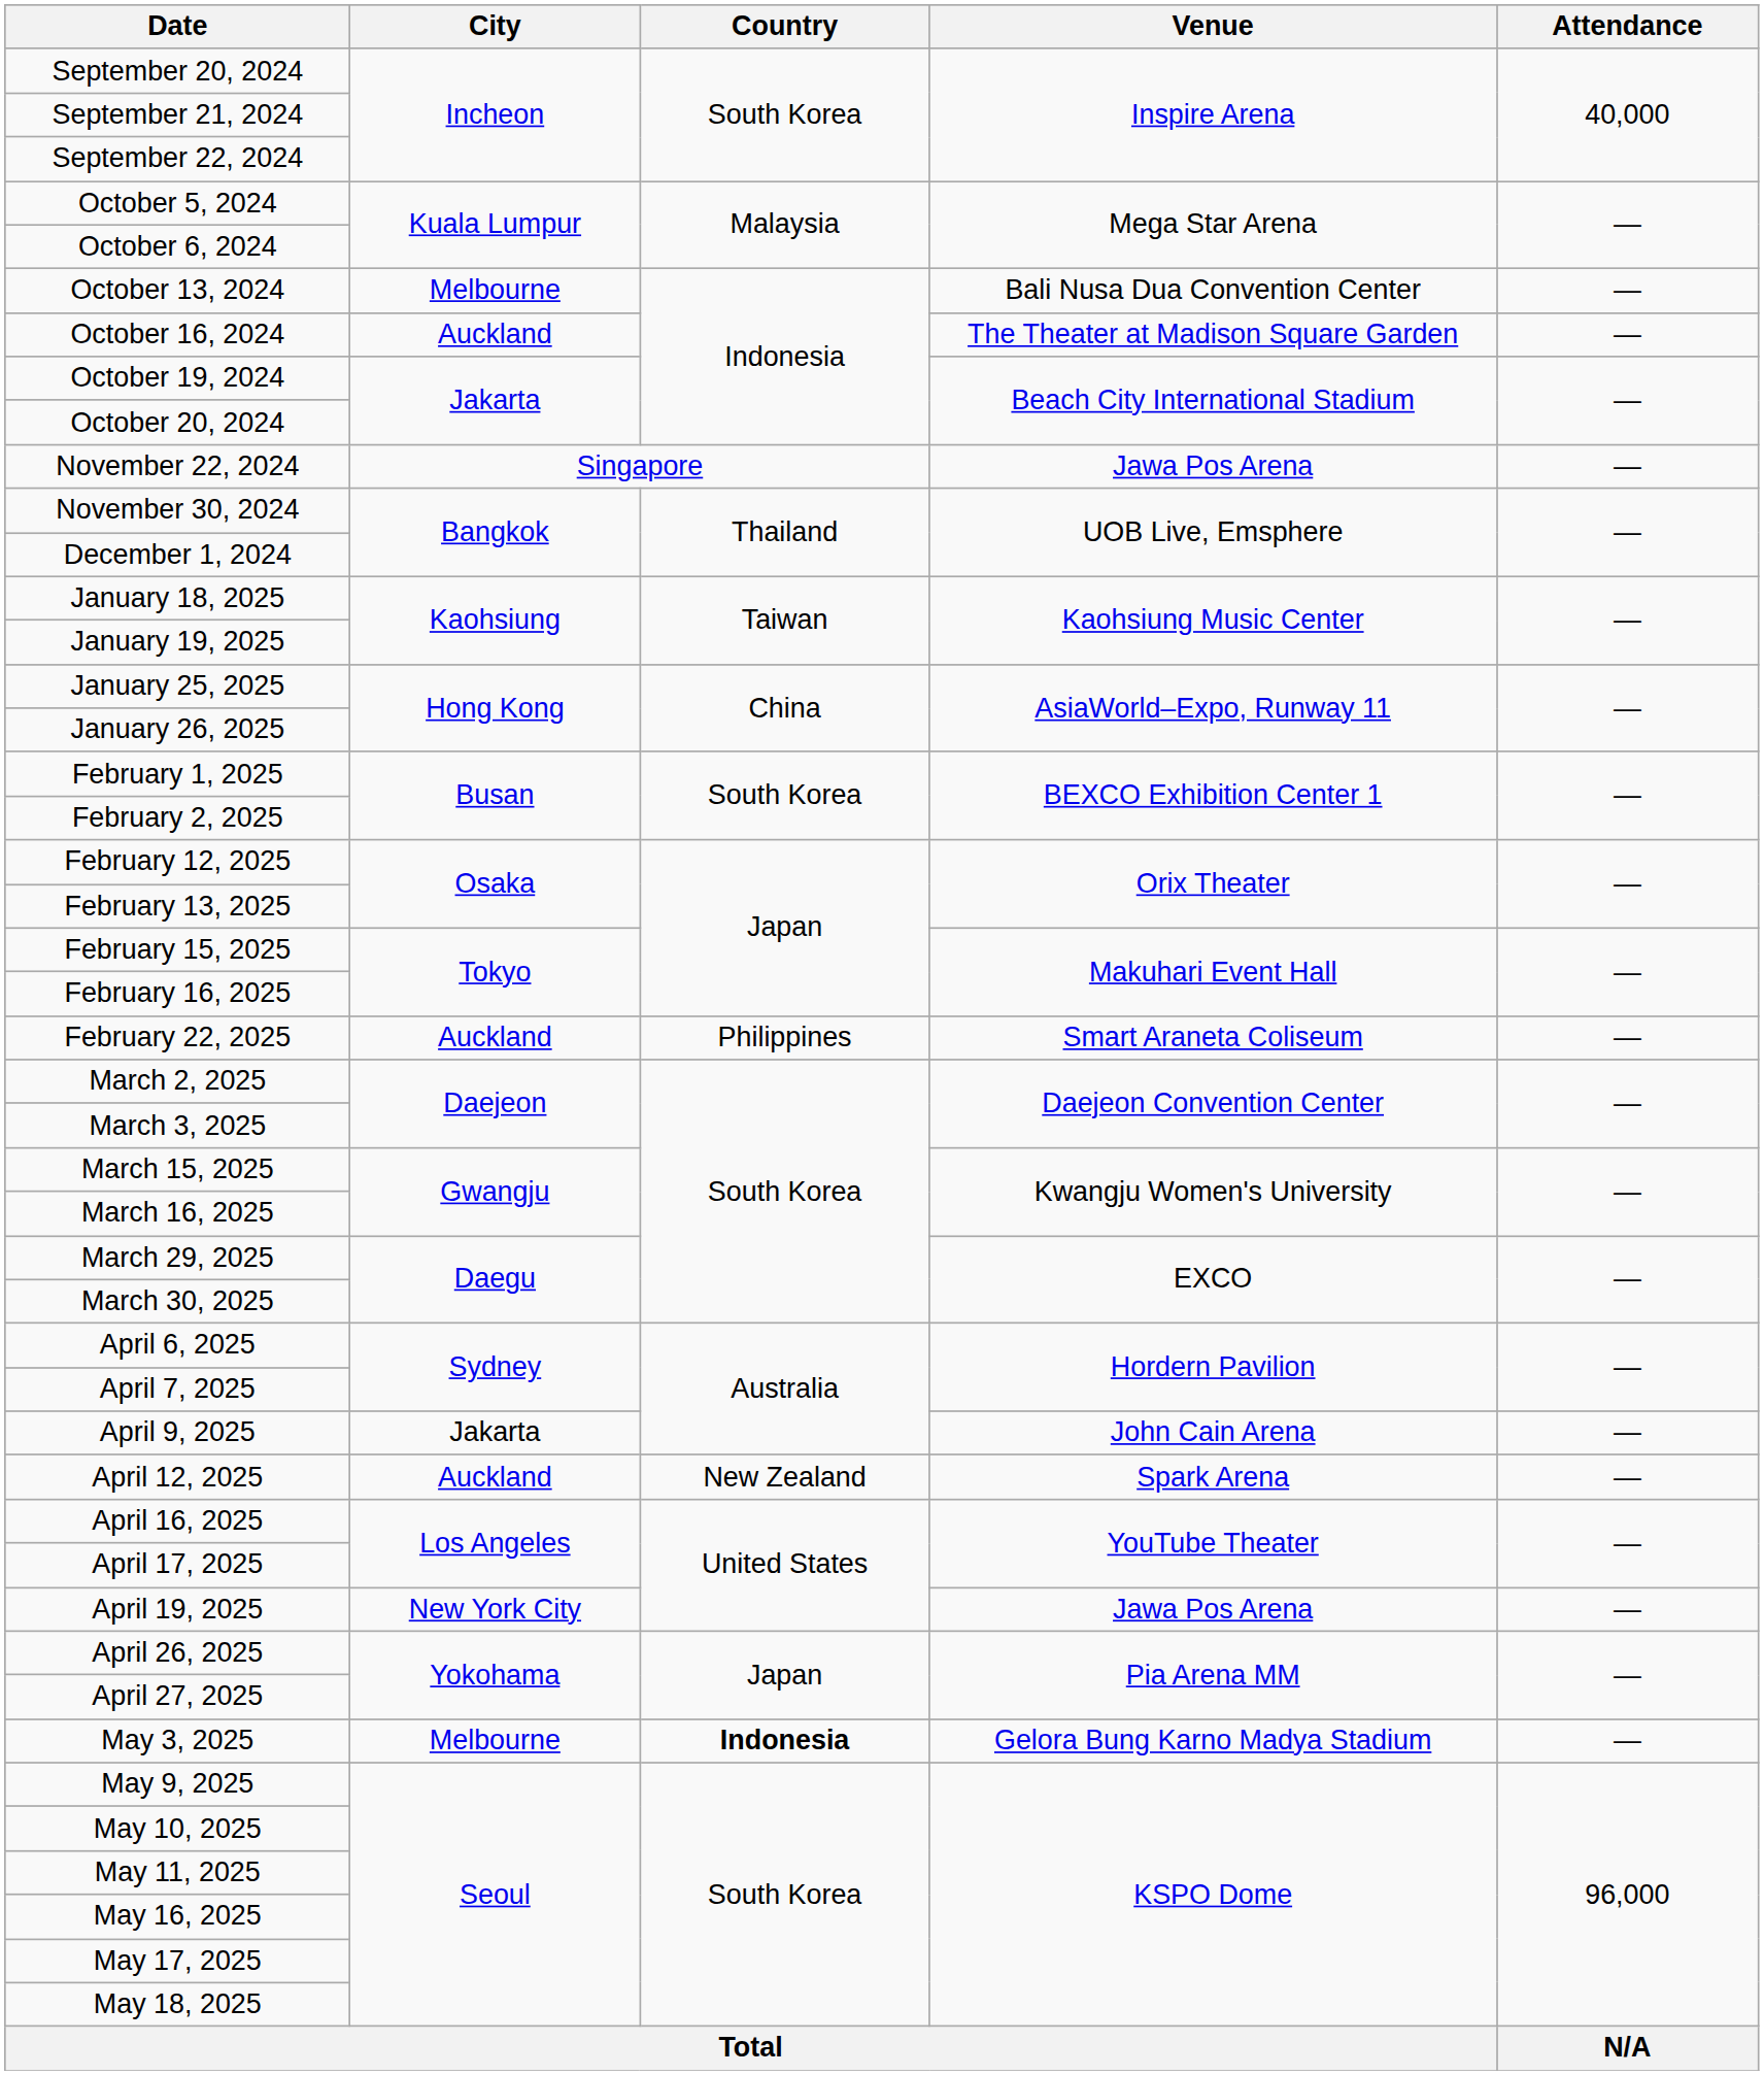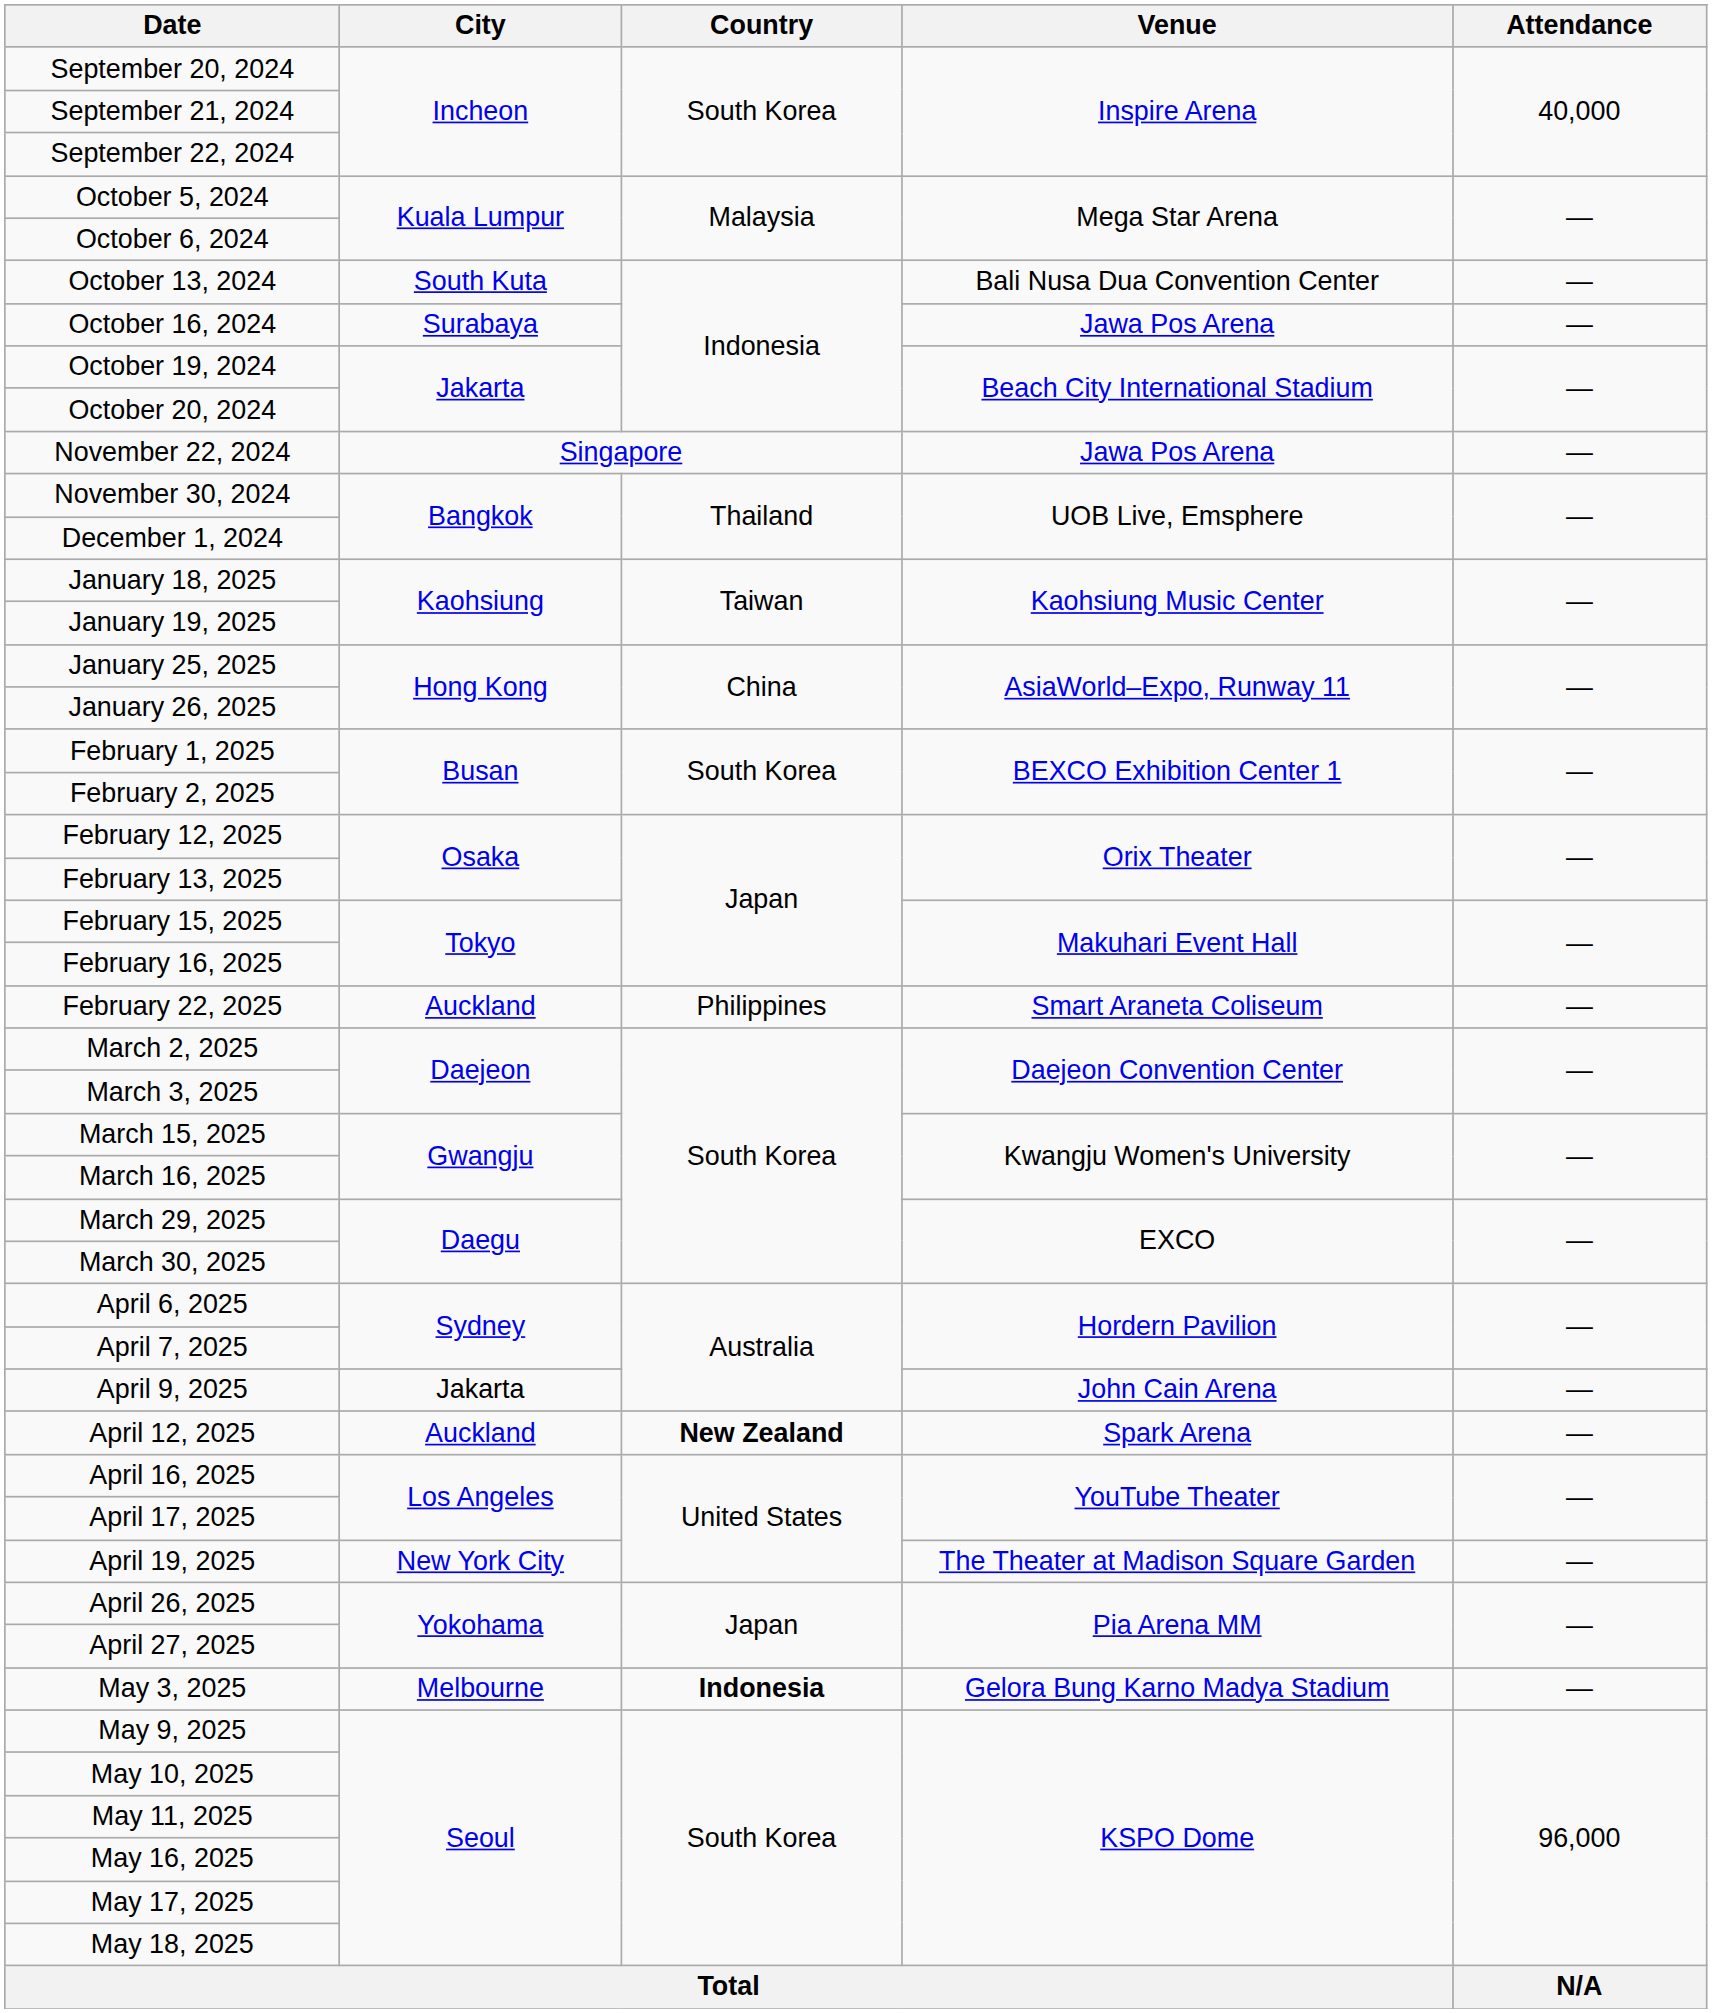October 13, 2024 | City: Melbourne -> South Kuta
October 16, 2024 | City: Auckland -> Surabaya
October 16, 2024 | Venue: The Theater at Madison Square Garden -> Jawa Pos Arena
April 12, 2025 | Country: normal -> bold
April 19, 2025 | Venue: Jawa Pos Arena -> The Theater at Madison Square Garden
